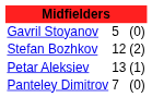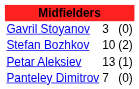Gavril Stoyanov | column 2: 5 -> 3
Stefan Bozhkov | column 2: 12 -> 10
